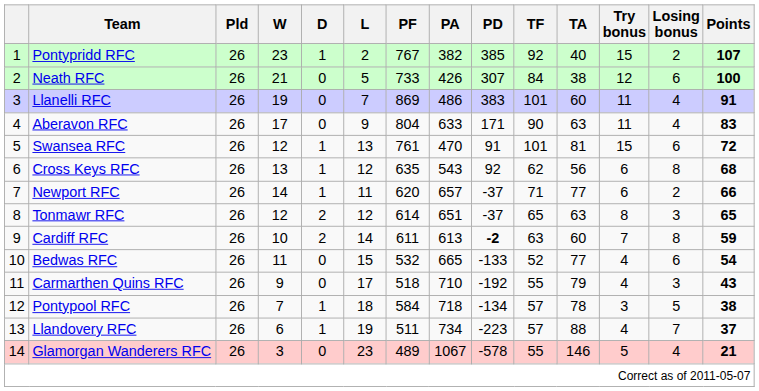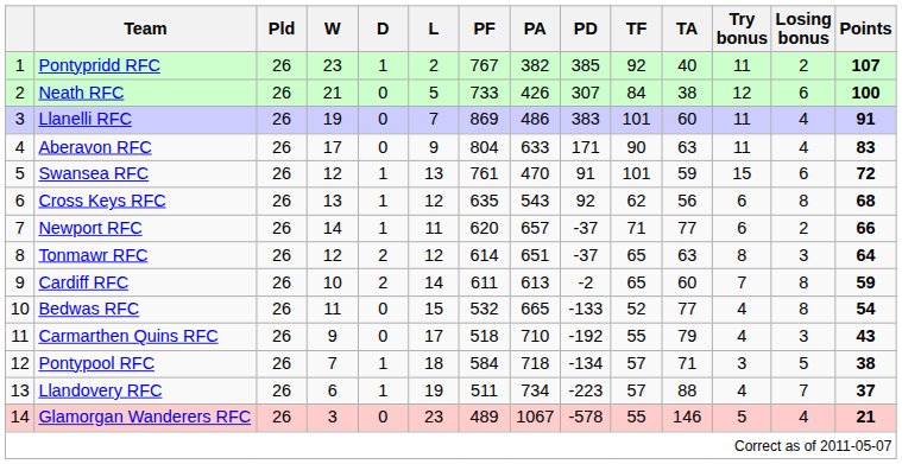Pontypridd RFC | Try bonus: 15 -> 11
Swansea RFC | TA: 81 -> 59
Tonmawr RFC | Points: 65 -> 64
Cardiff RFC | PD: bold -> normal
Cardiff RFC | TF: 63 -> 65
Bedwas RFC | Losing bonus: 6 -> 8
Pontypool RFC | TA: 78 -> 71
